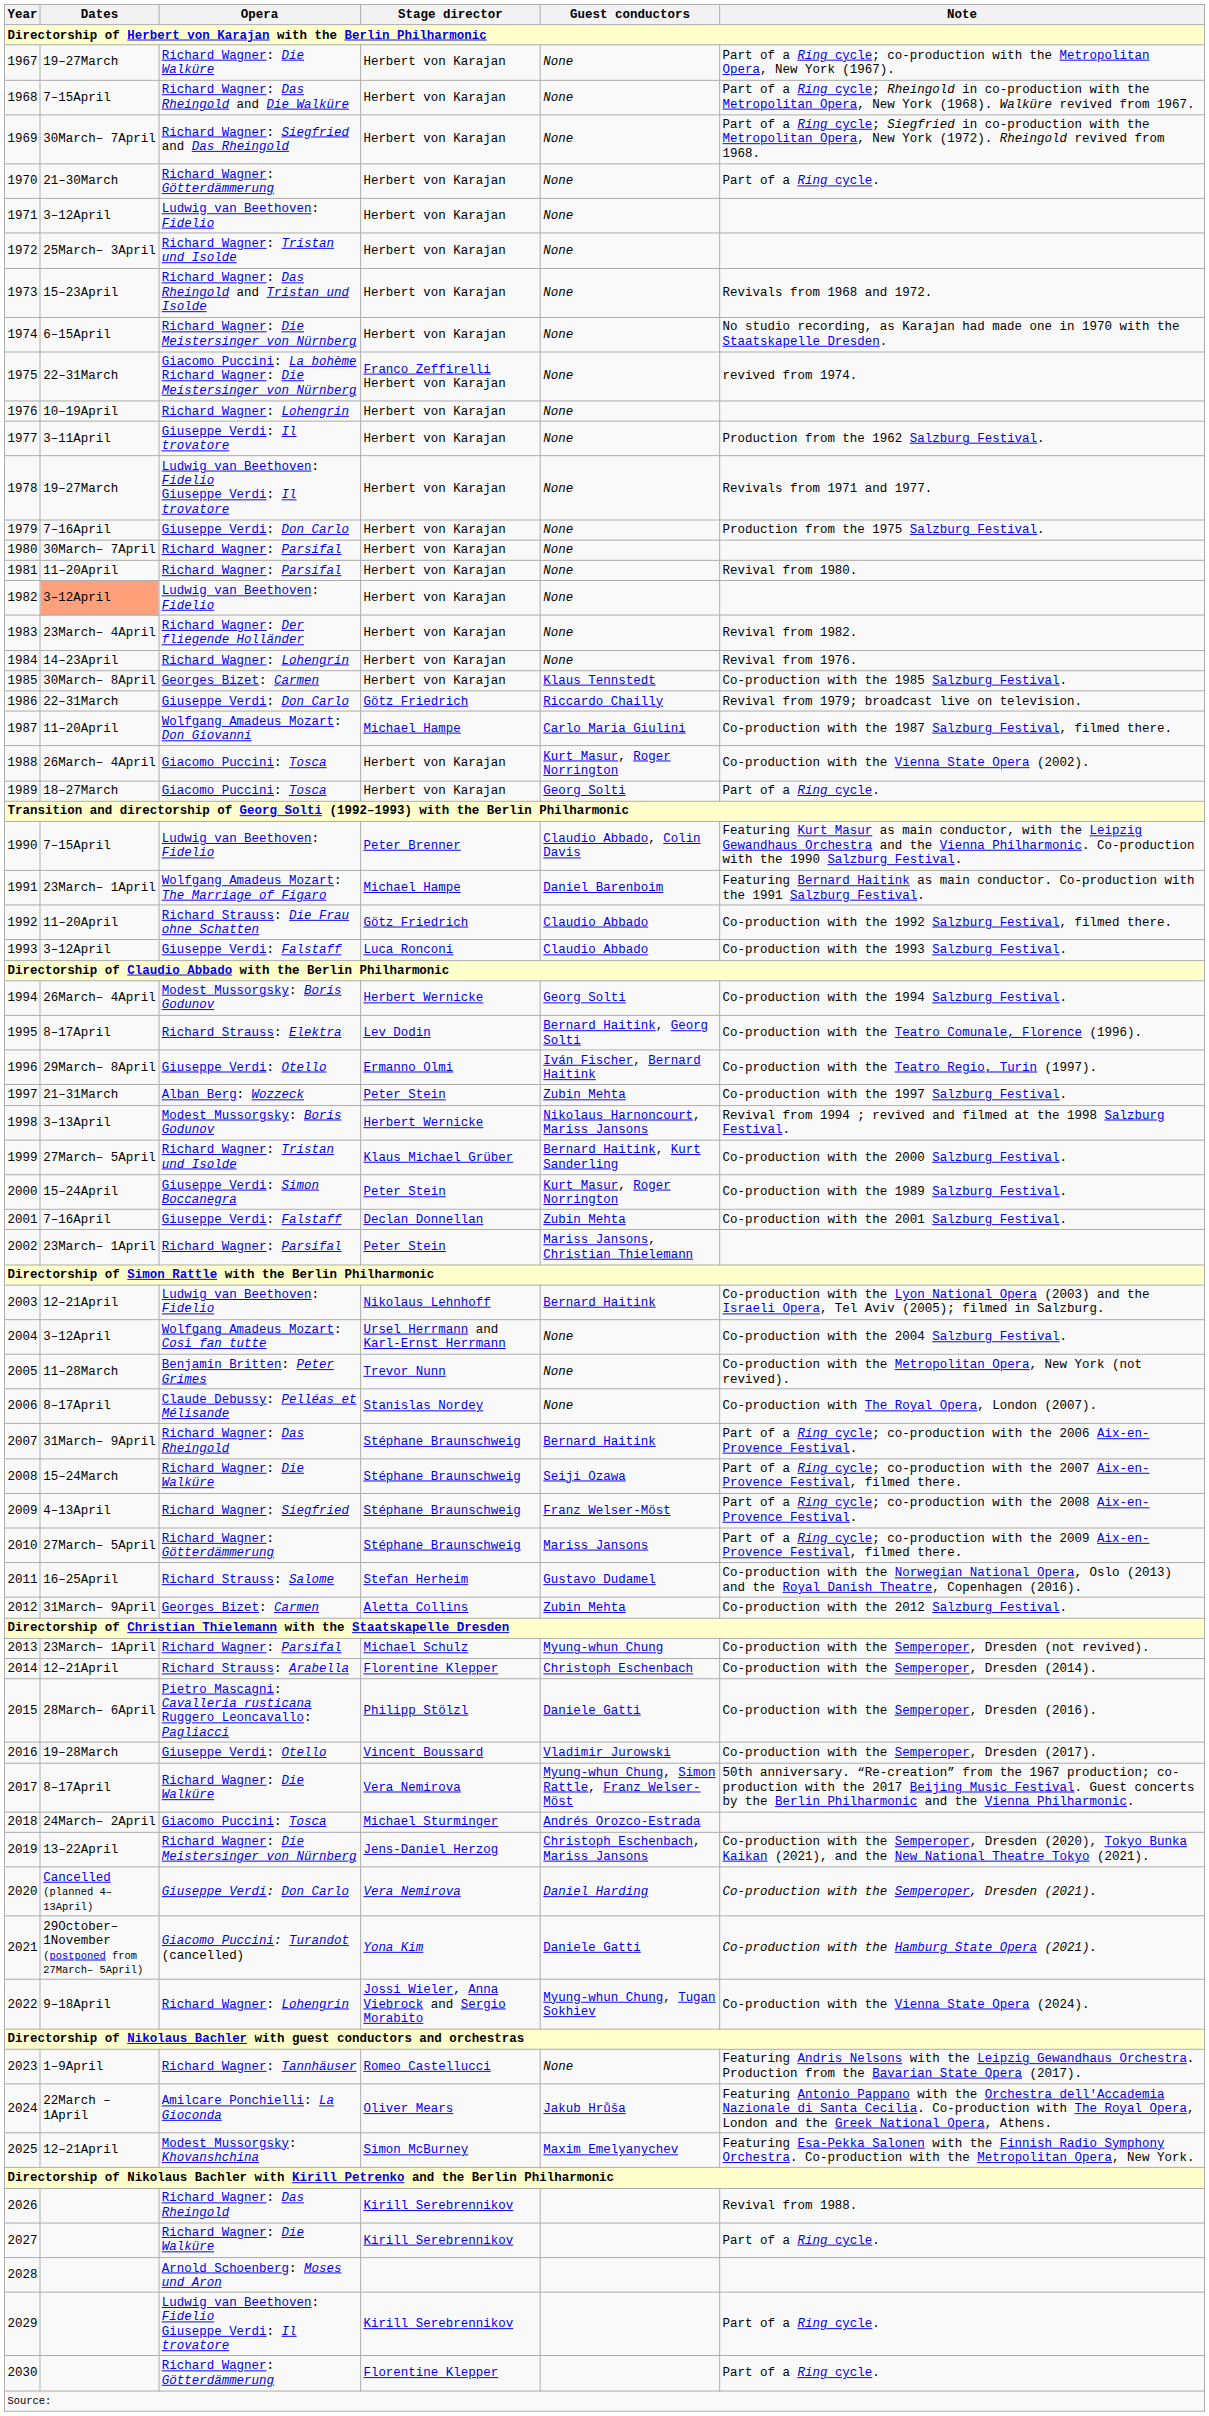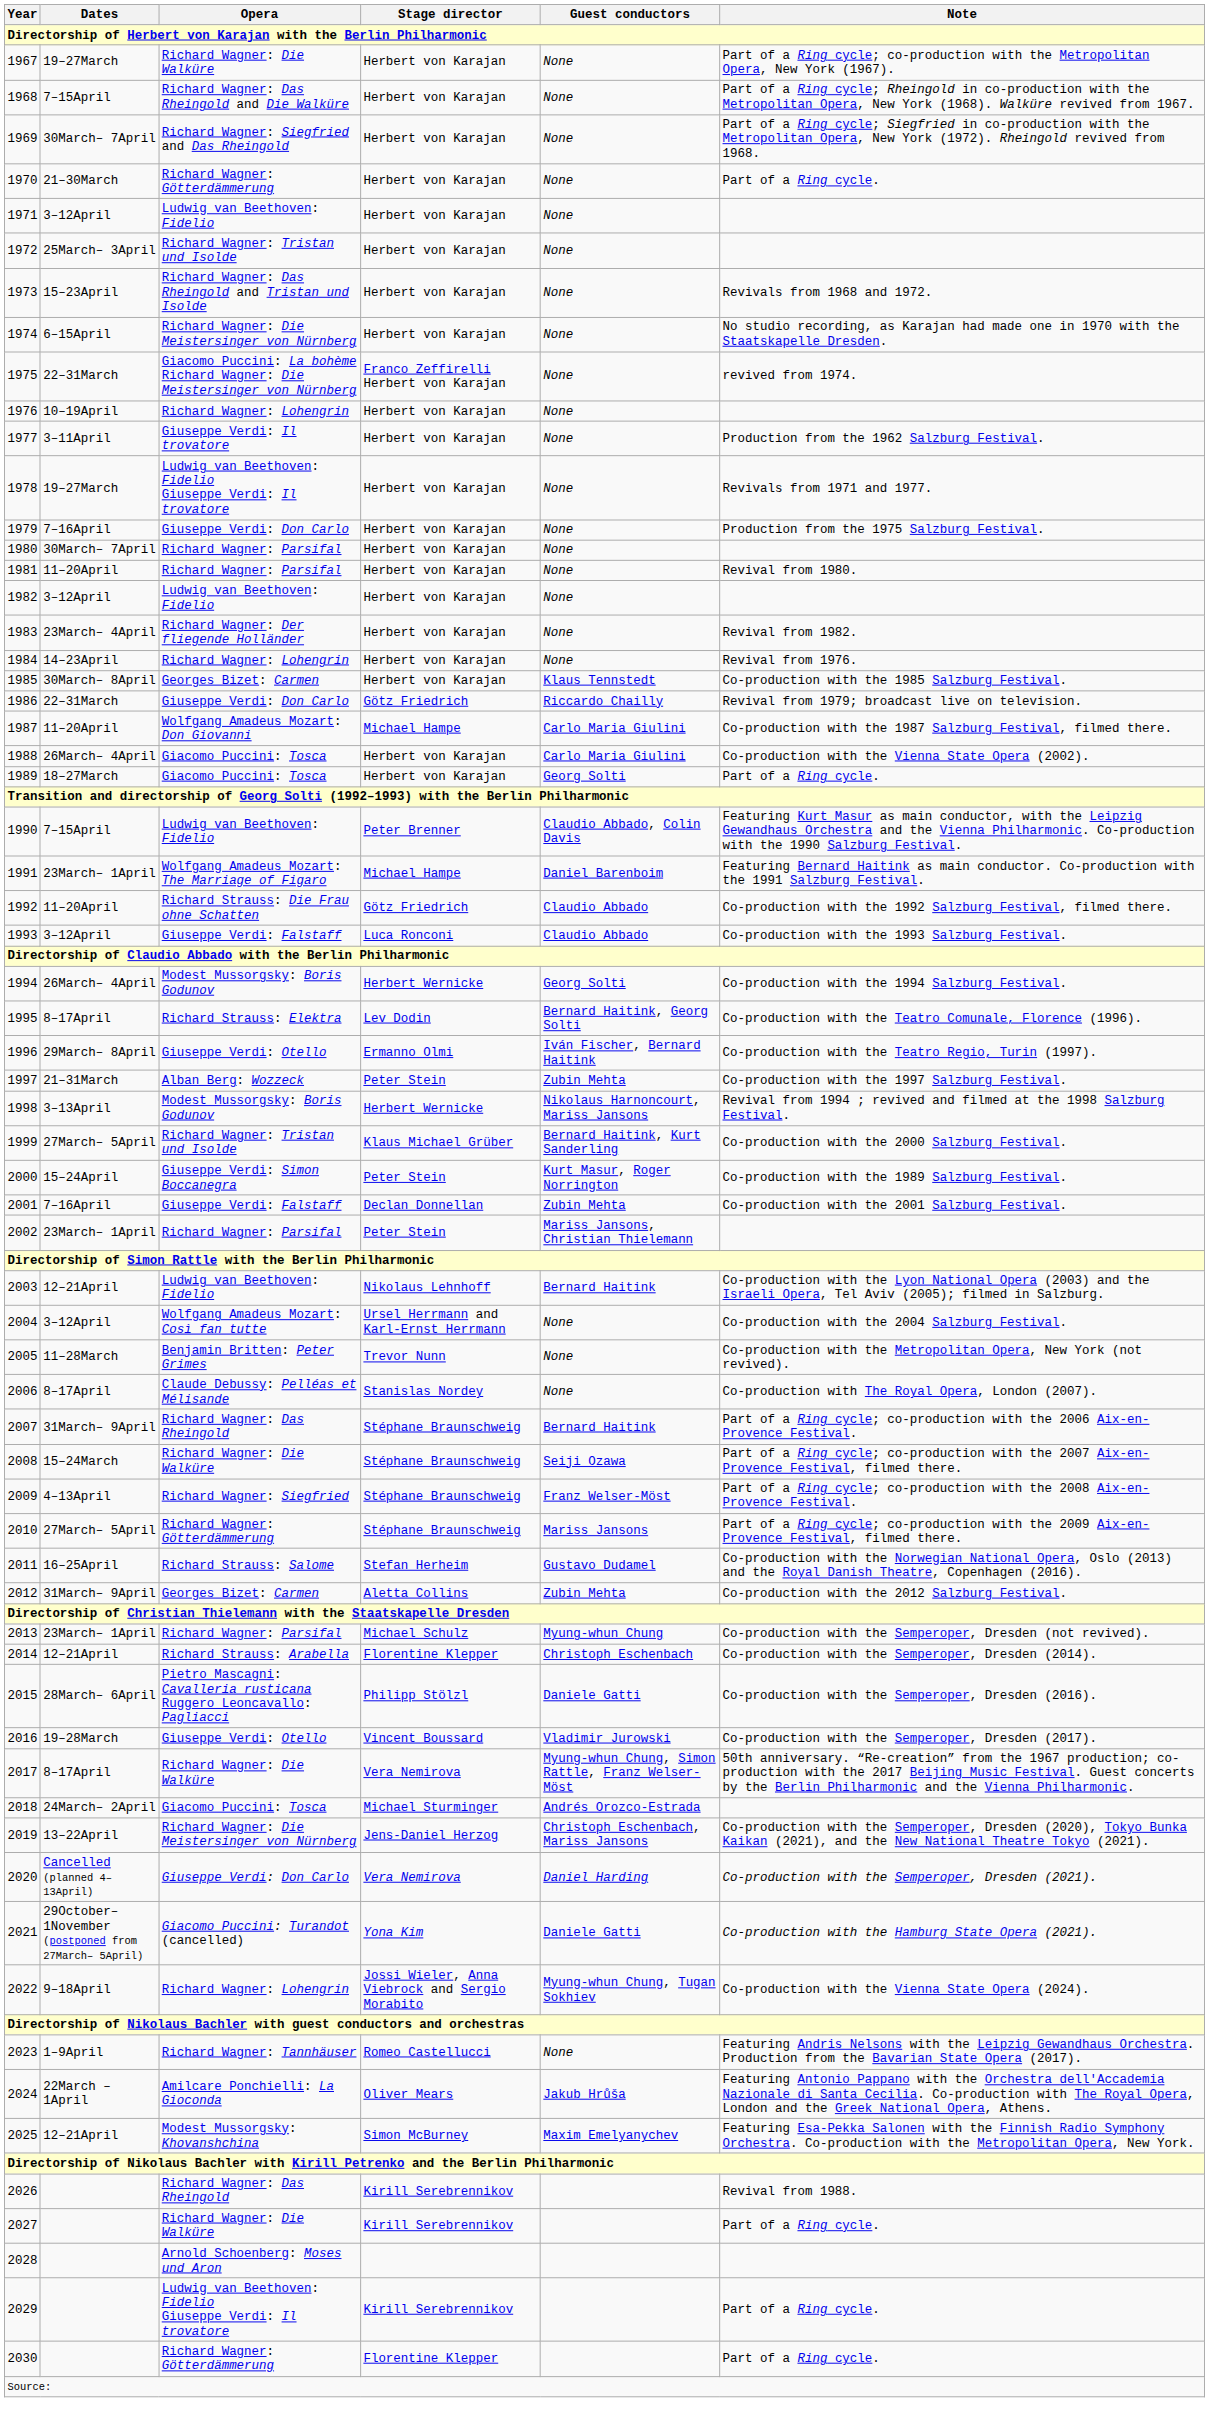1982 | Dates: lightsalmon background -> no background
1988 | Guest conductors: Kurt Masur, Roger Norrington -> Carlo Maria Giulini
